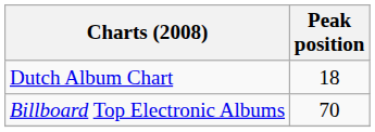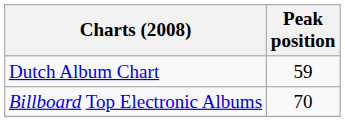Dutch Album Chart | Peak position: 18 -> 59
